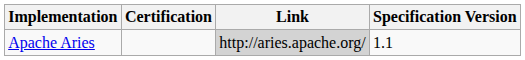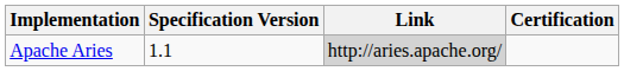columns swapped: Specification Version <-> Certification
